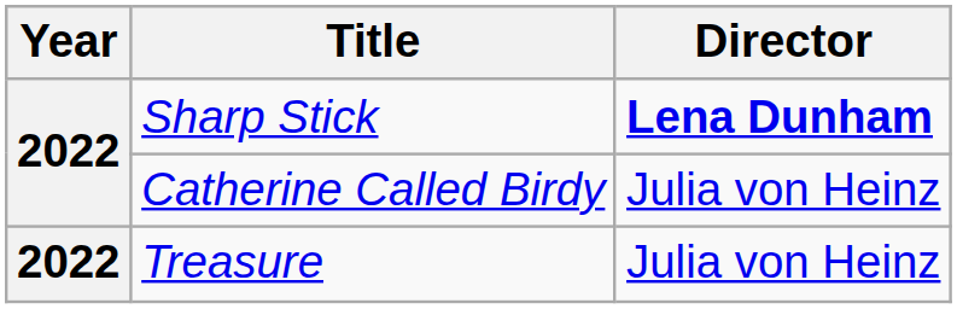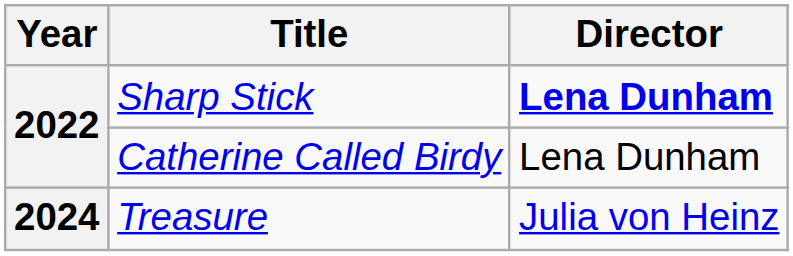Catherine Called Birdy | Director: Julia von Heinz -> Lena Dunham
Treasure | Year: 2022 -> 2024
